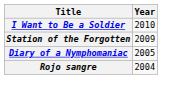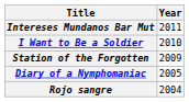+ row: Intereses Mundanos Bar Mut | 2011
